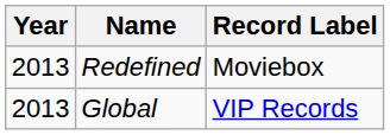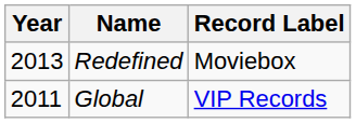Global | Year: 2013 -> 2011
